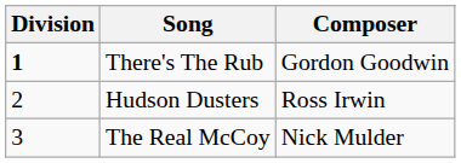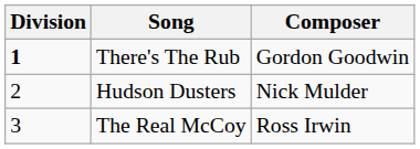Hudson Dusters | Composer: Ross Irwin -> Nick Mulder
The Real McCoy | Composer: Nick Mulder -> Ross Irwin
